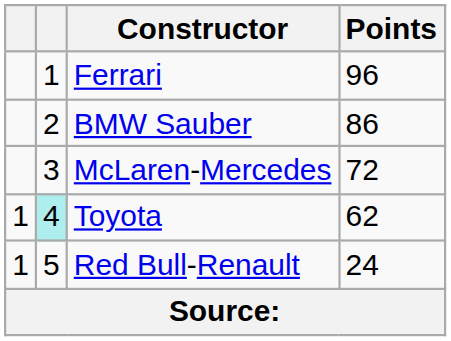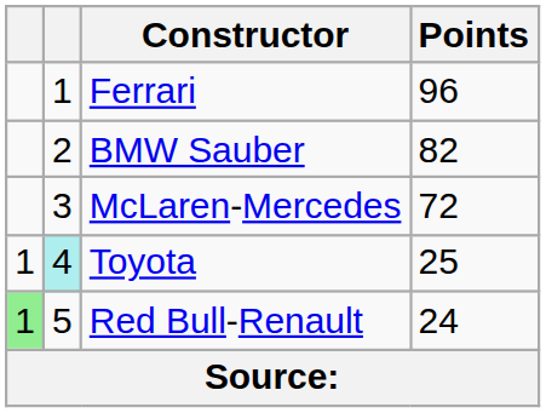BMW Sauber | Points: 86 -> 82
Toyota | Points: 62 -> 25
Red Bull-Renault | column 1: no background -> lightgreen background
